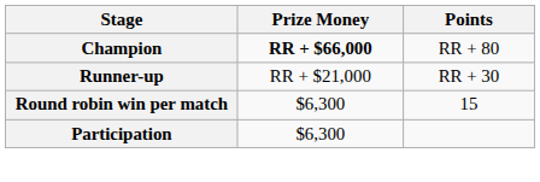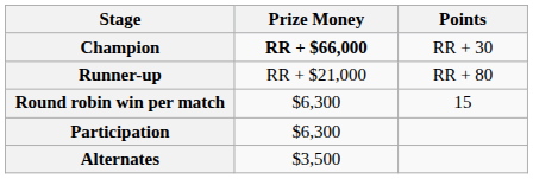Champion | Points: RR + 80 -> RR + 30
Runner-up | Points: RR + 30 -> RR + 80
+ row: Alternates | $3,500
